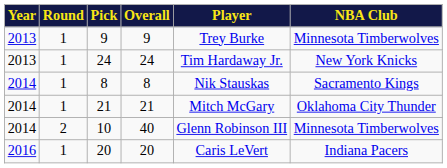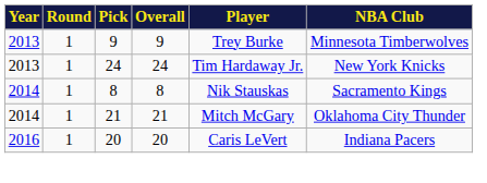- row: 2014 | 2 | 10 | 40 | Glenn Robinson III | Minnesota Timberwolves
